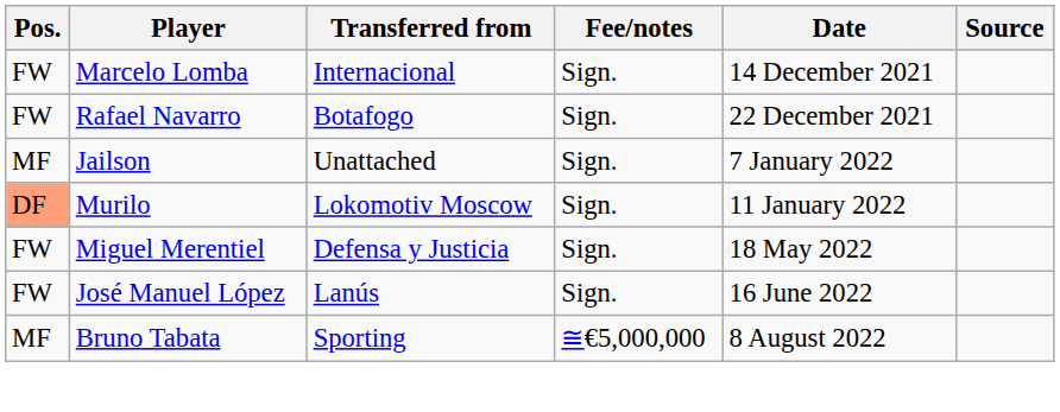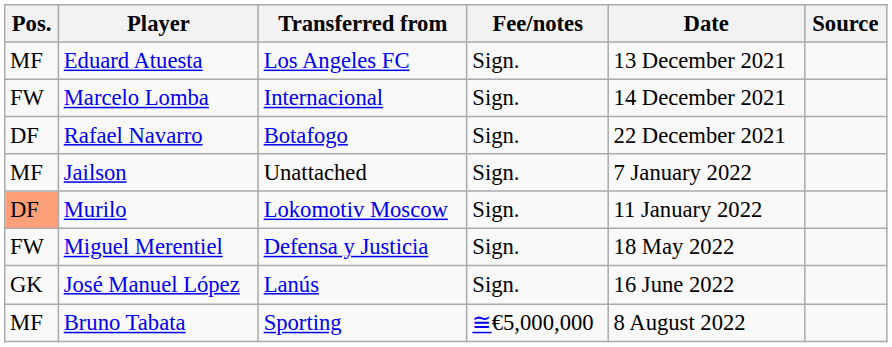+ row: MF | Eduard Atuesta | Los Angeles FC | Sign. | 13 December 2021
Rafael Navarro | Pos.: FW -> DF
José Manuel López | Pos.: FW -> GK
